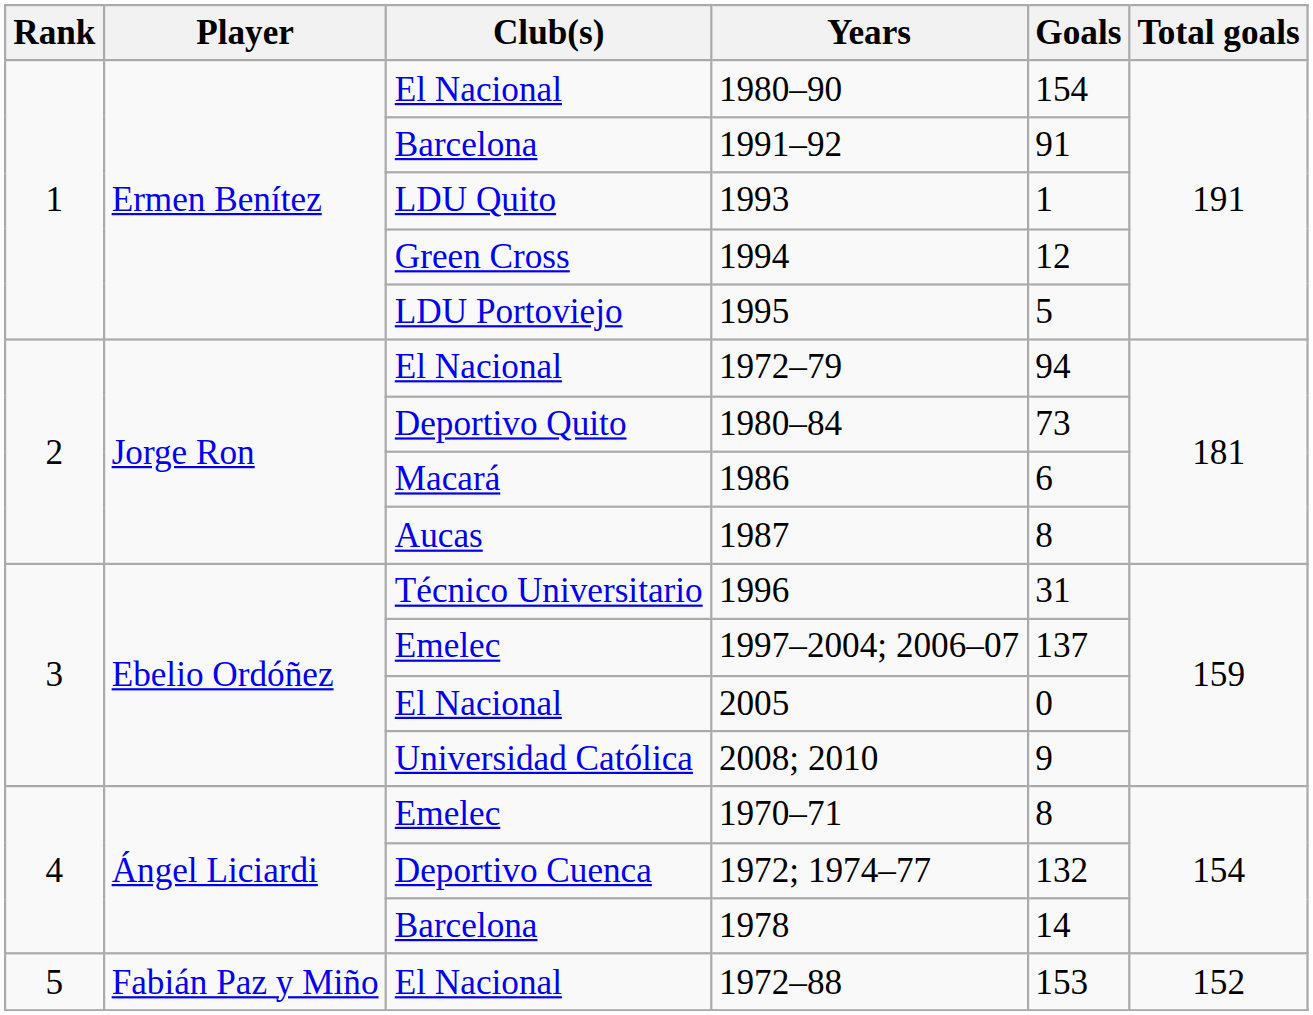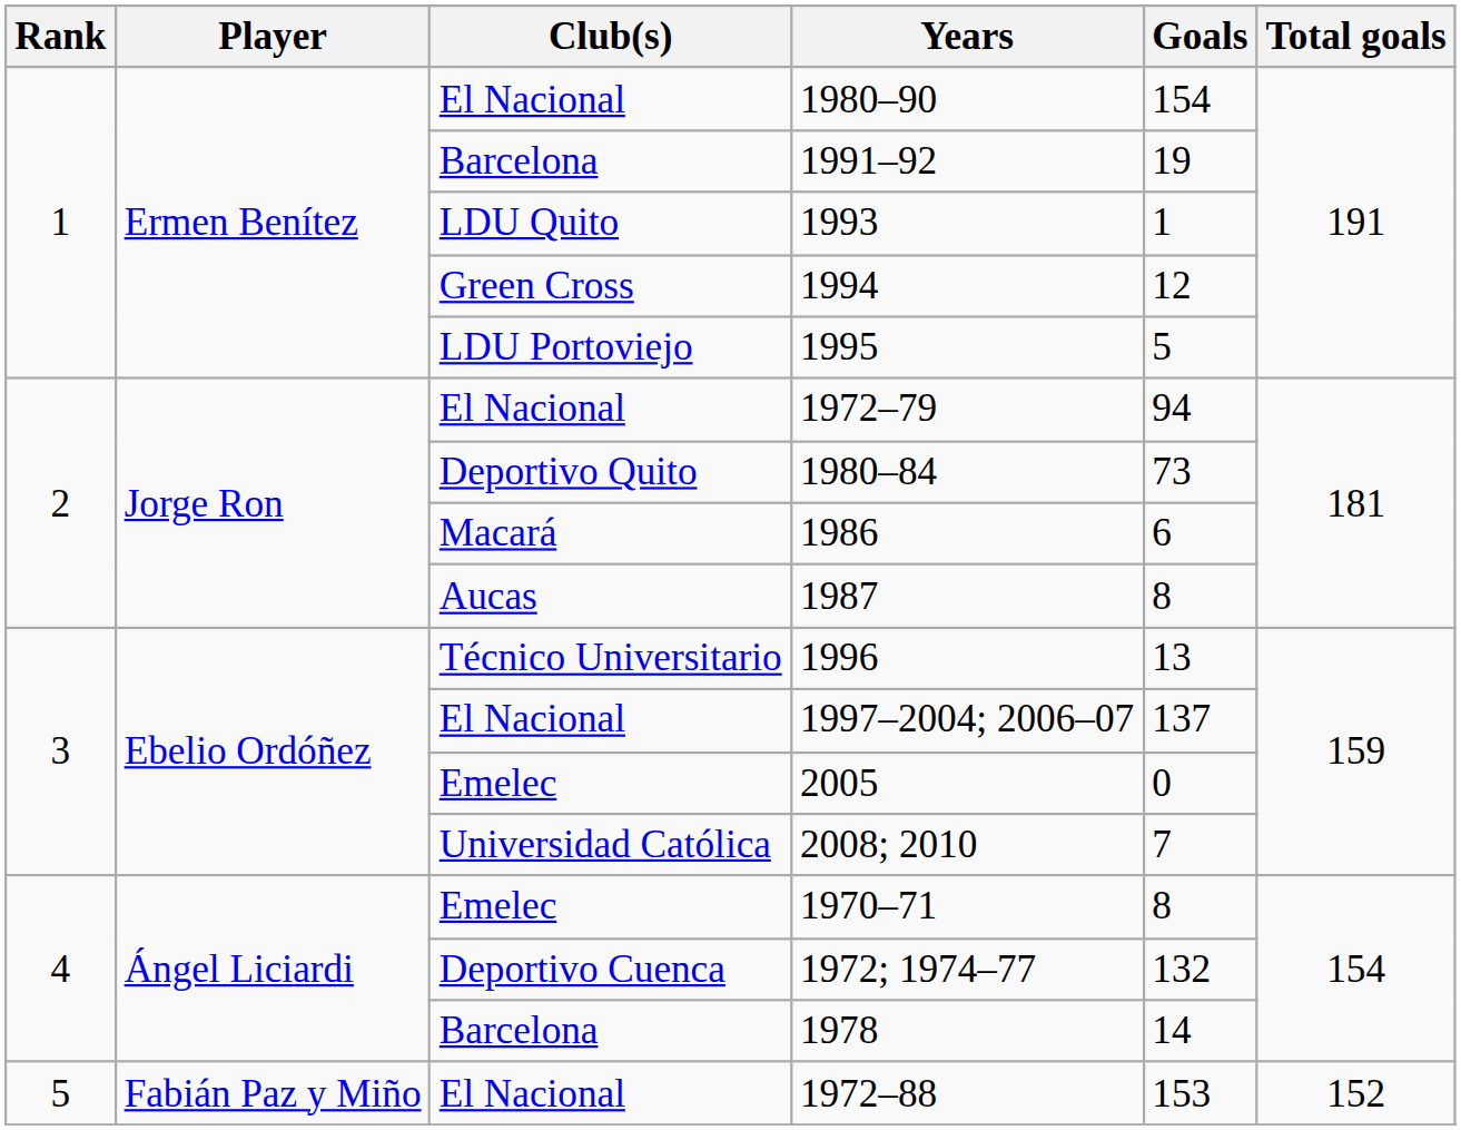1991–92 | Goals: 91 -> 19
1996 | Goals: 31 -> 13
1997–2004; 2006–07 | Club(s): Emelec -> El Nacional
2005 | Club(s): El Nacional -> Emelec
2008; 2010 | Goals: 9 -> 7
